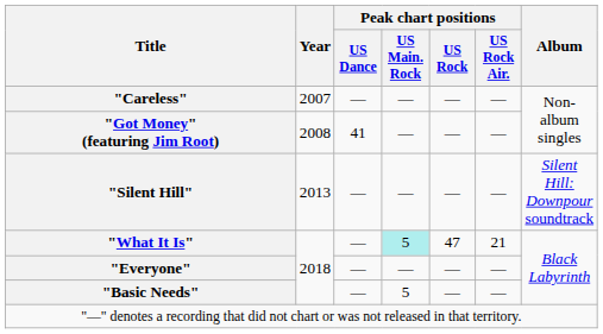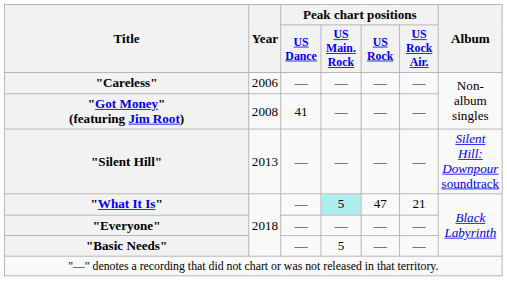"Careless" | Year: 2007 -> 2006
